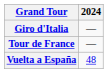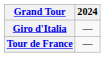- row: Vuelta a España | 48
